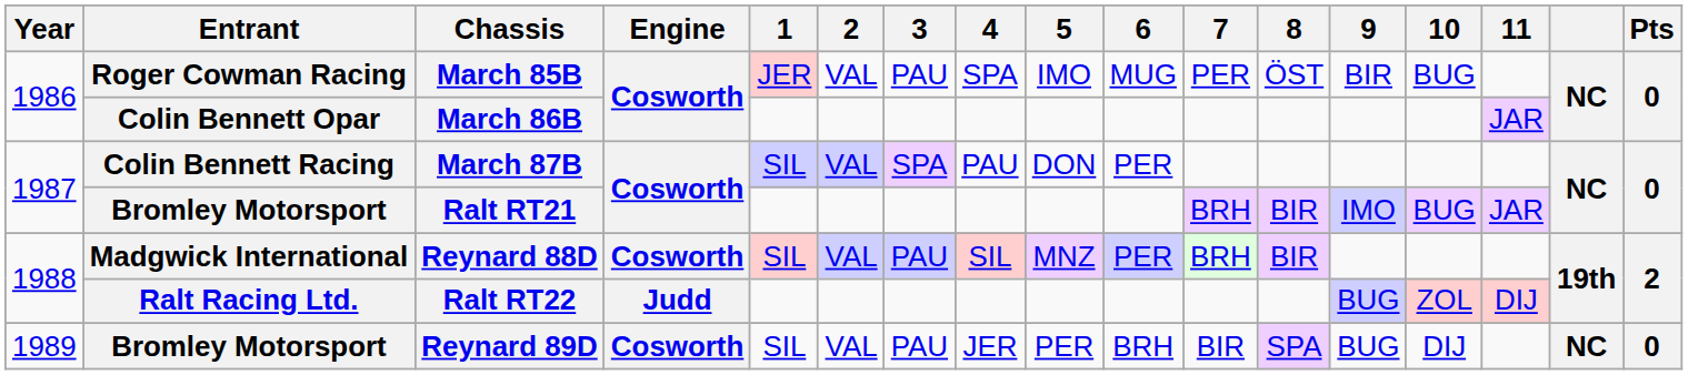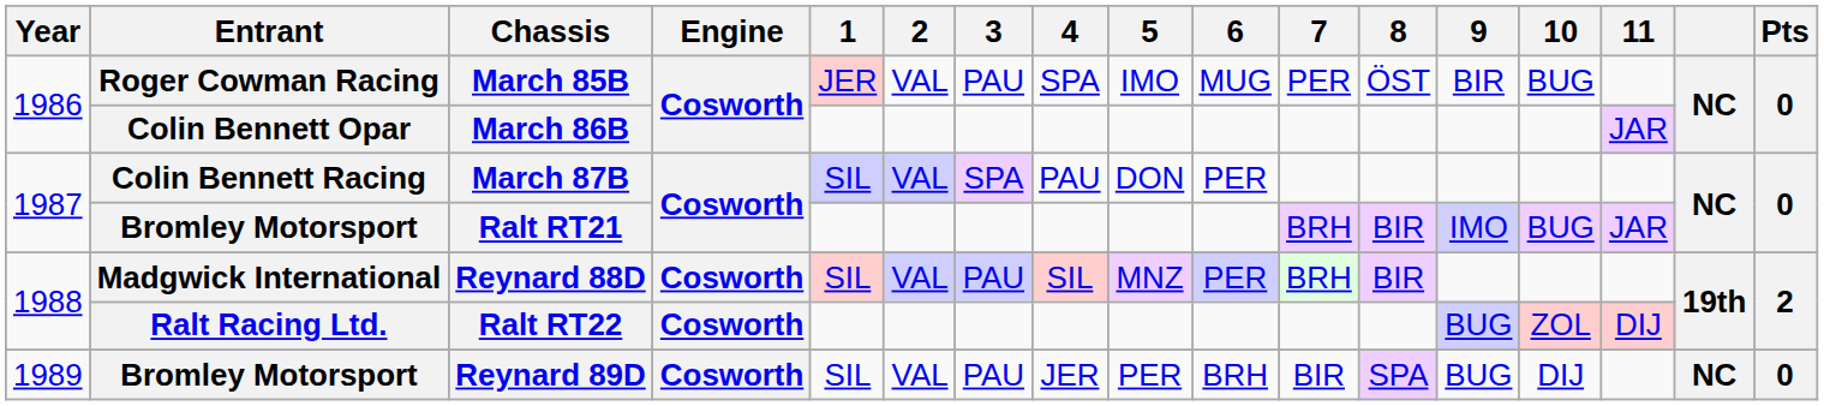Ralt RT22 | Engine: Judd -> Cosworth
